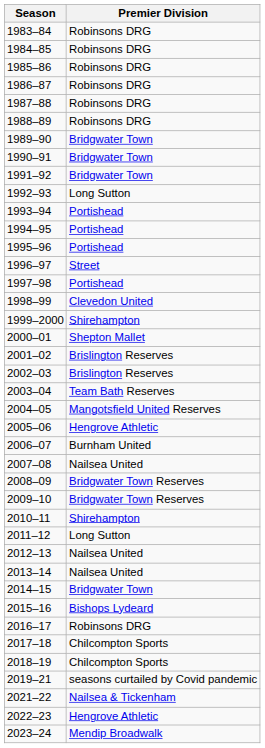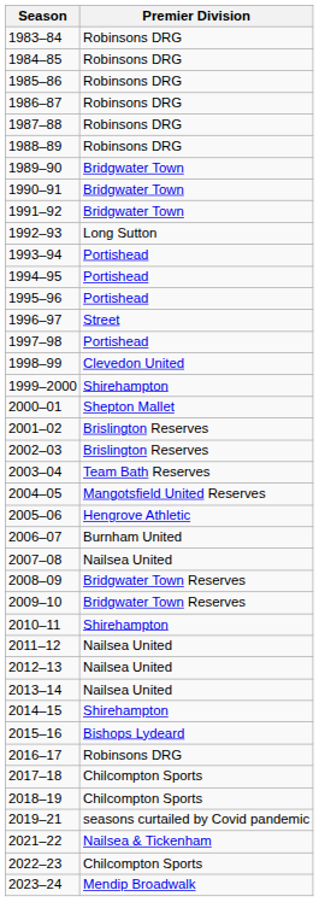2011–12 | Premier Division: Long Sutton -> Nailsea United
2014–15 | Premier Division: Bridgwater Town -> Shirehampton
2022–23 | Premier Division: Hengrove Athletic -> Chilcompton Sports
